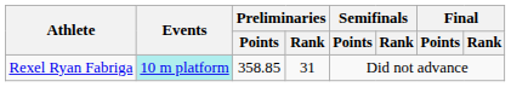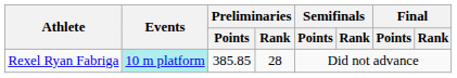Rexel Ryan Fabriga | Preliminaries / Points: 358.85 -> 385.85
Rexel Ryan Fabriga | Preliminaries / Rank: 31 -> 28
